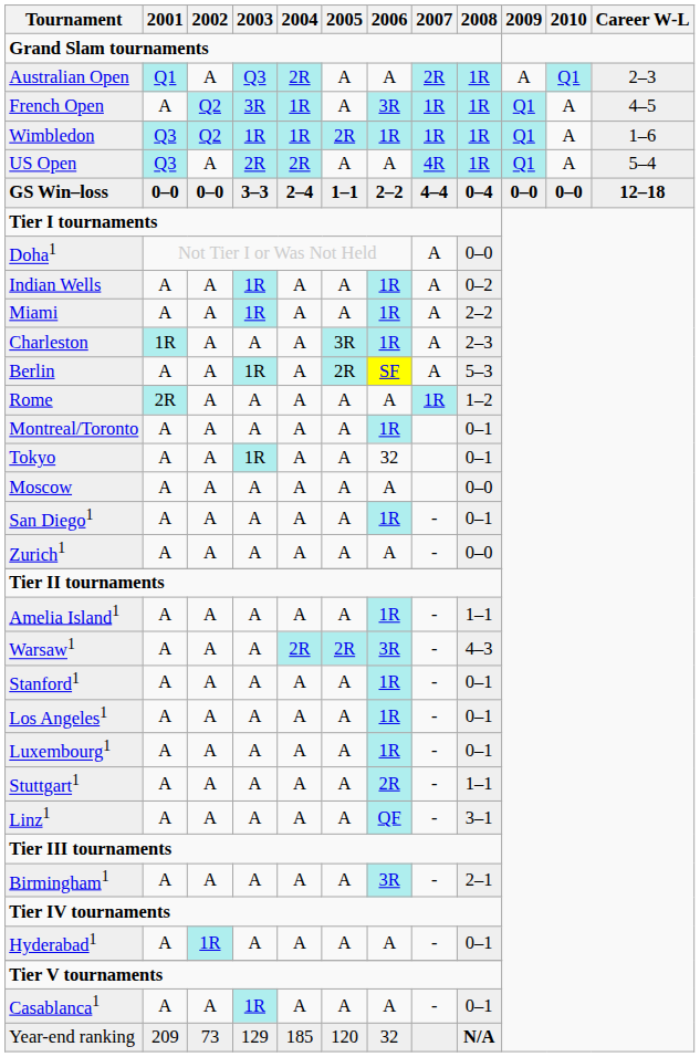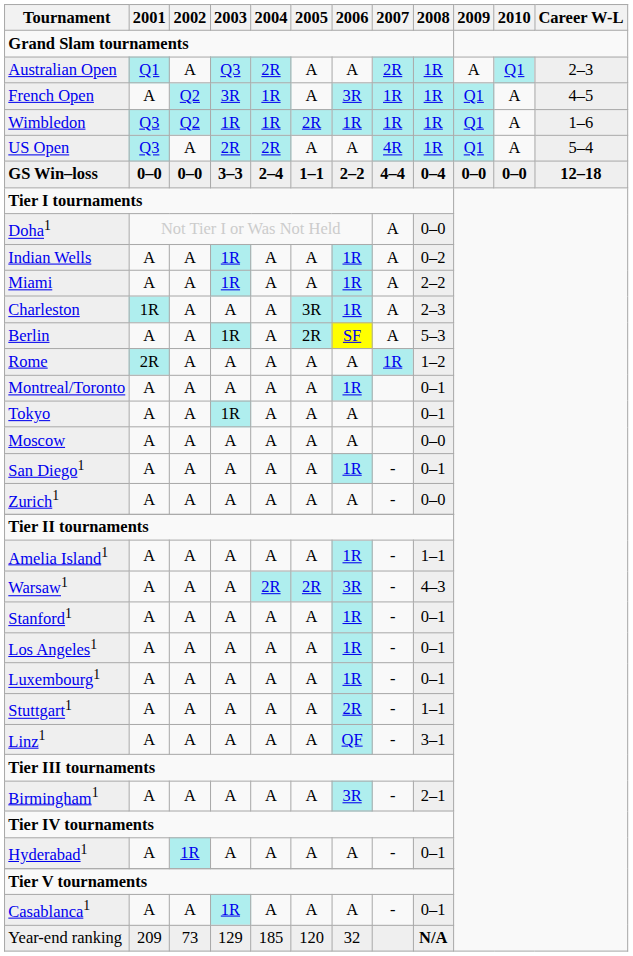Tokyo | 2006: 32 -> A
